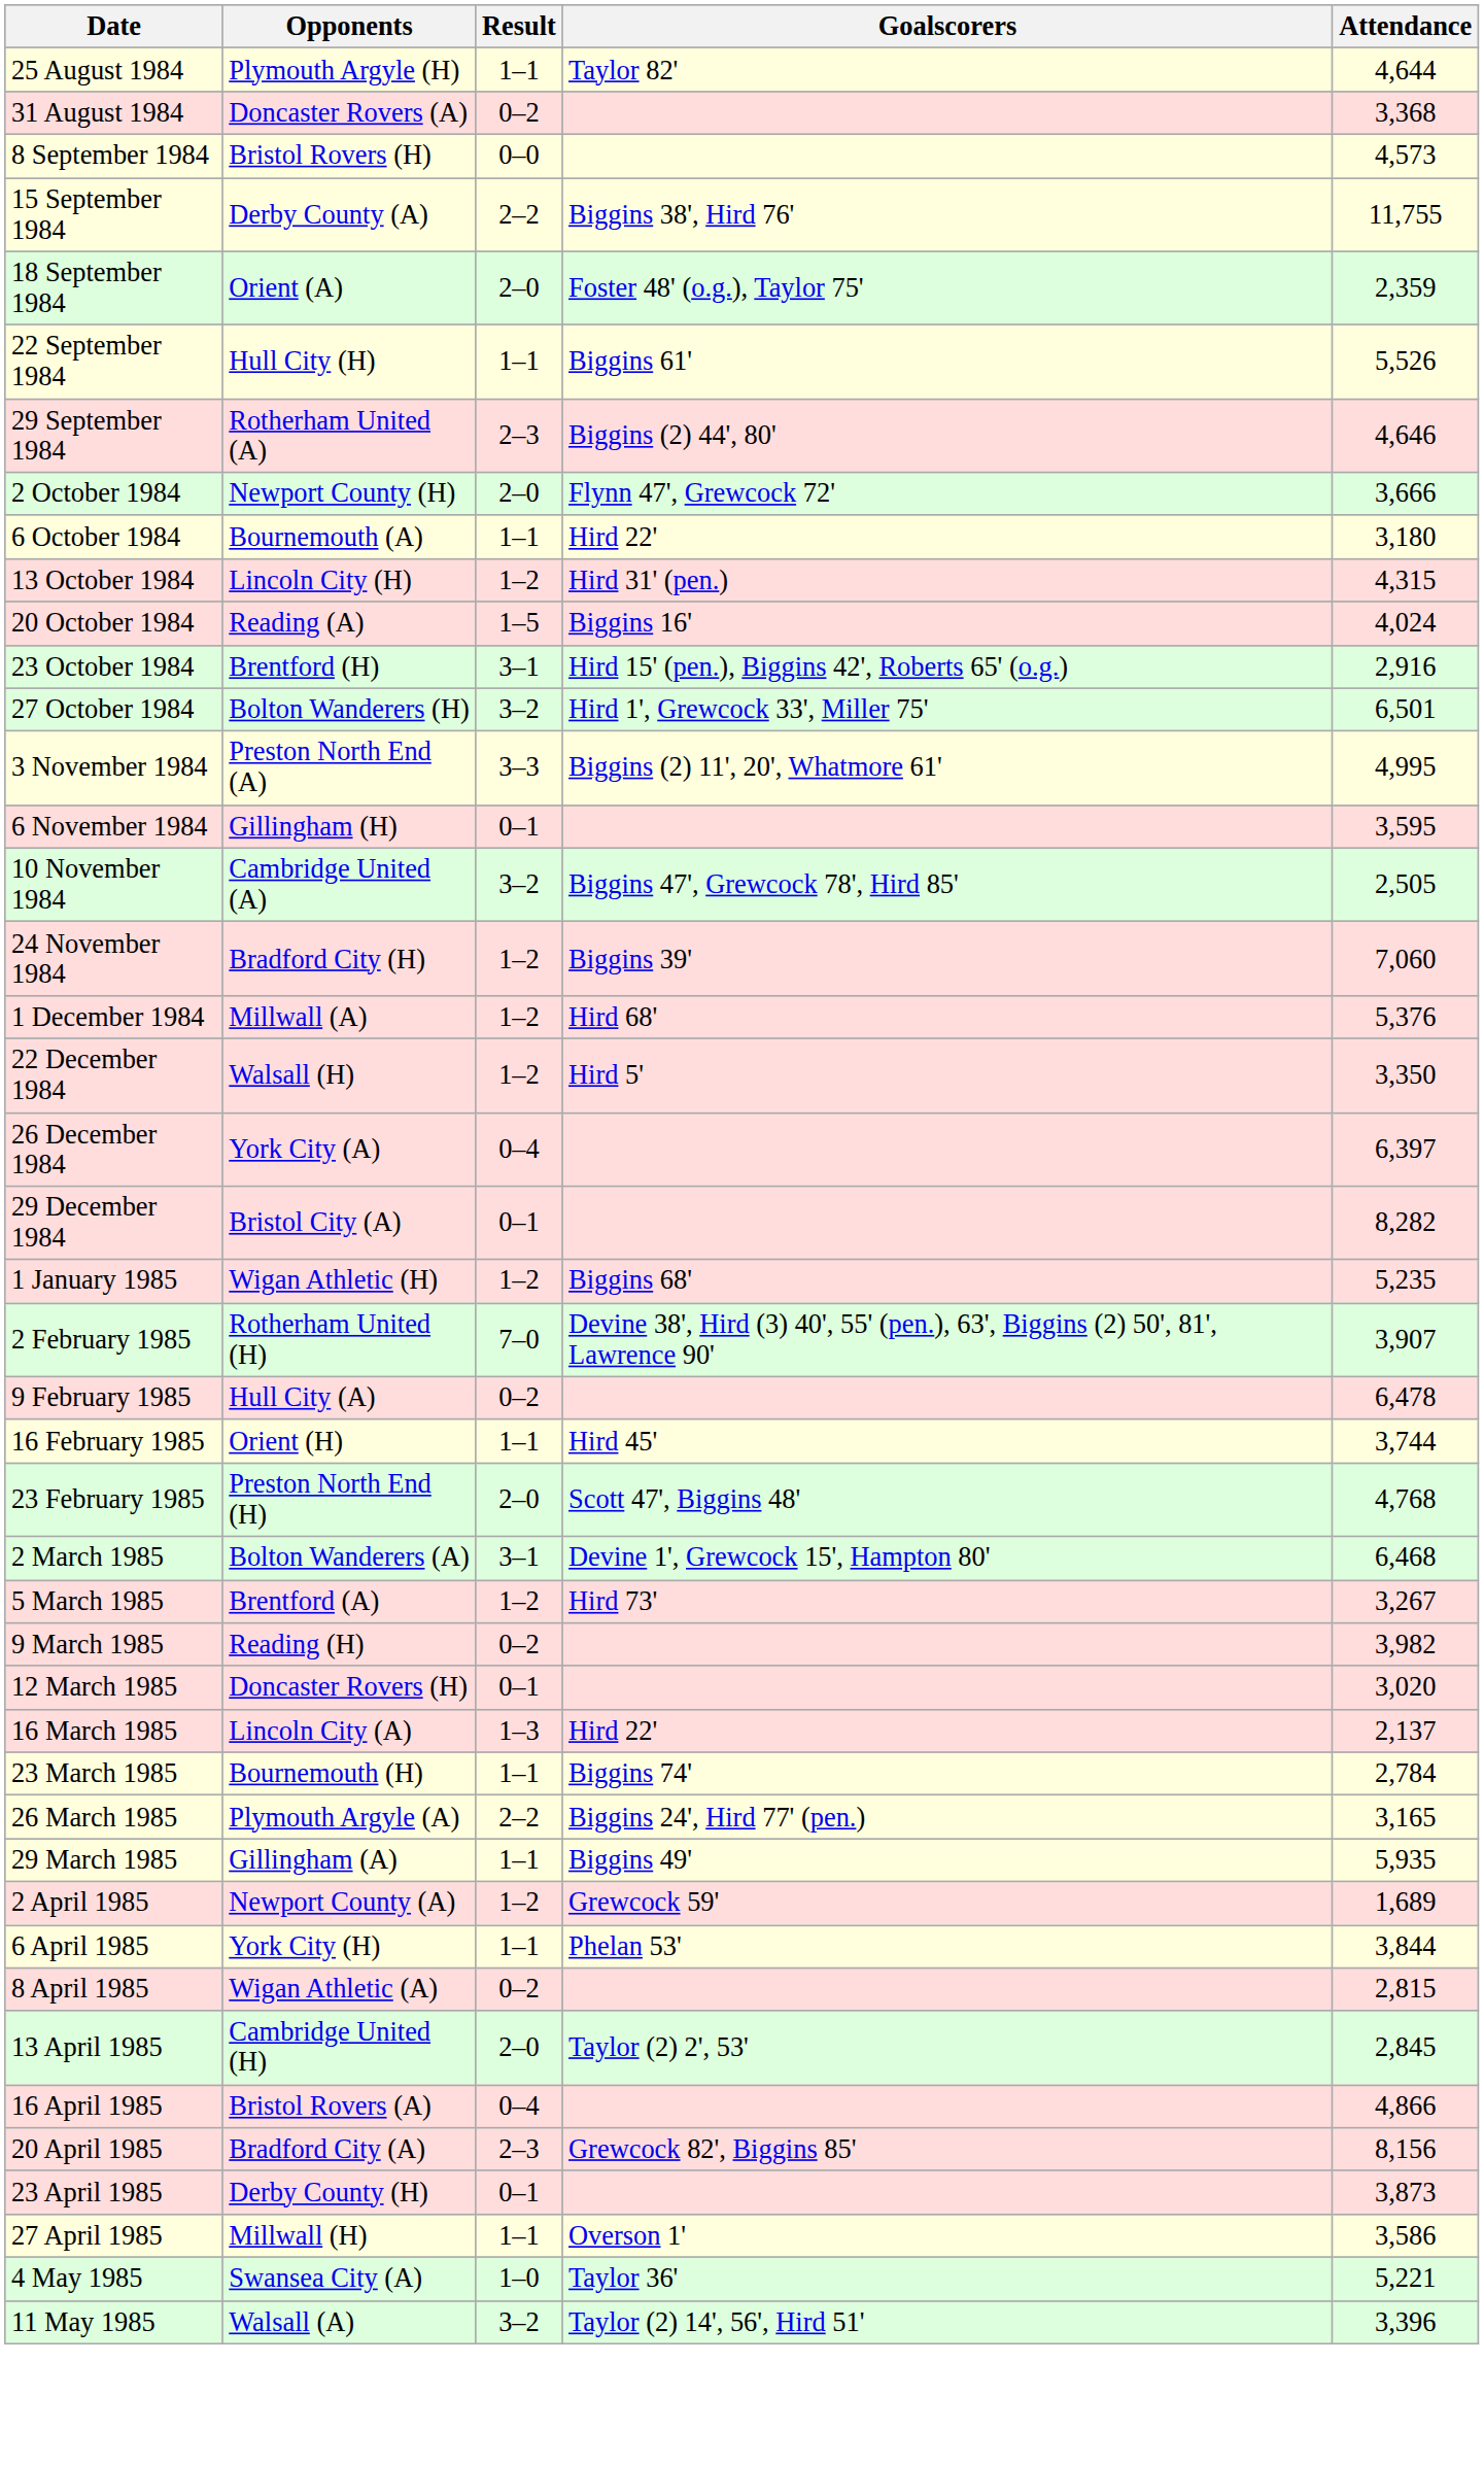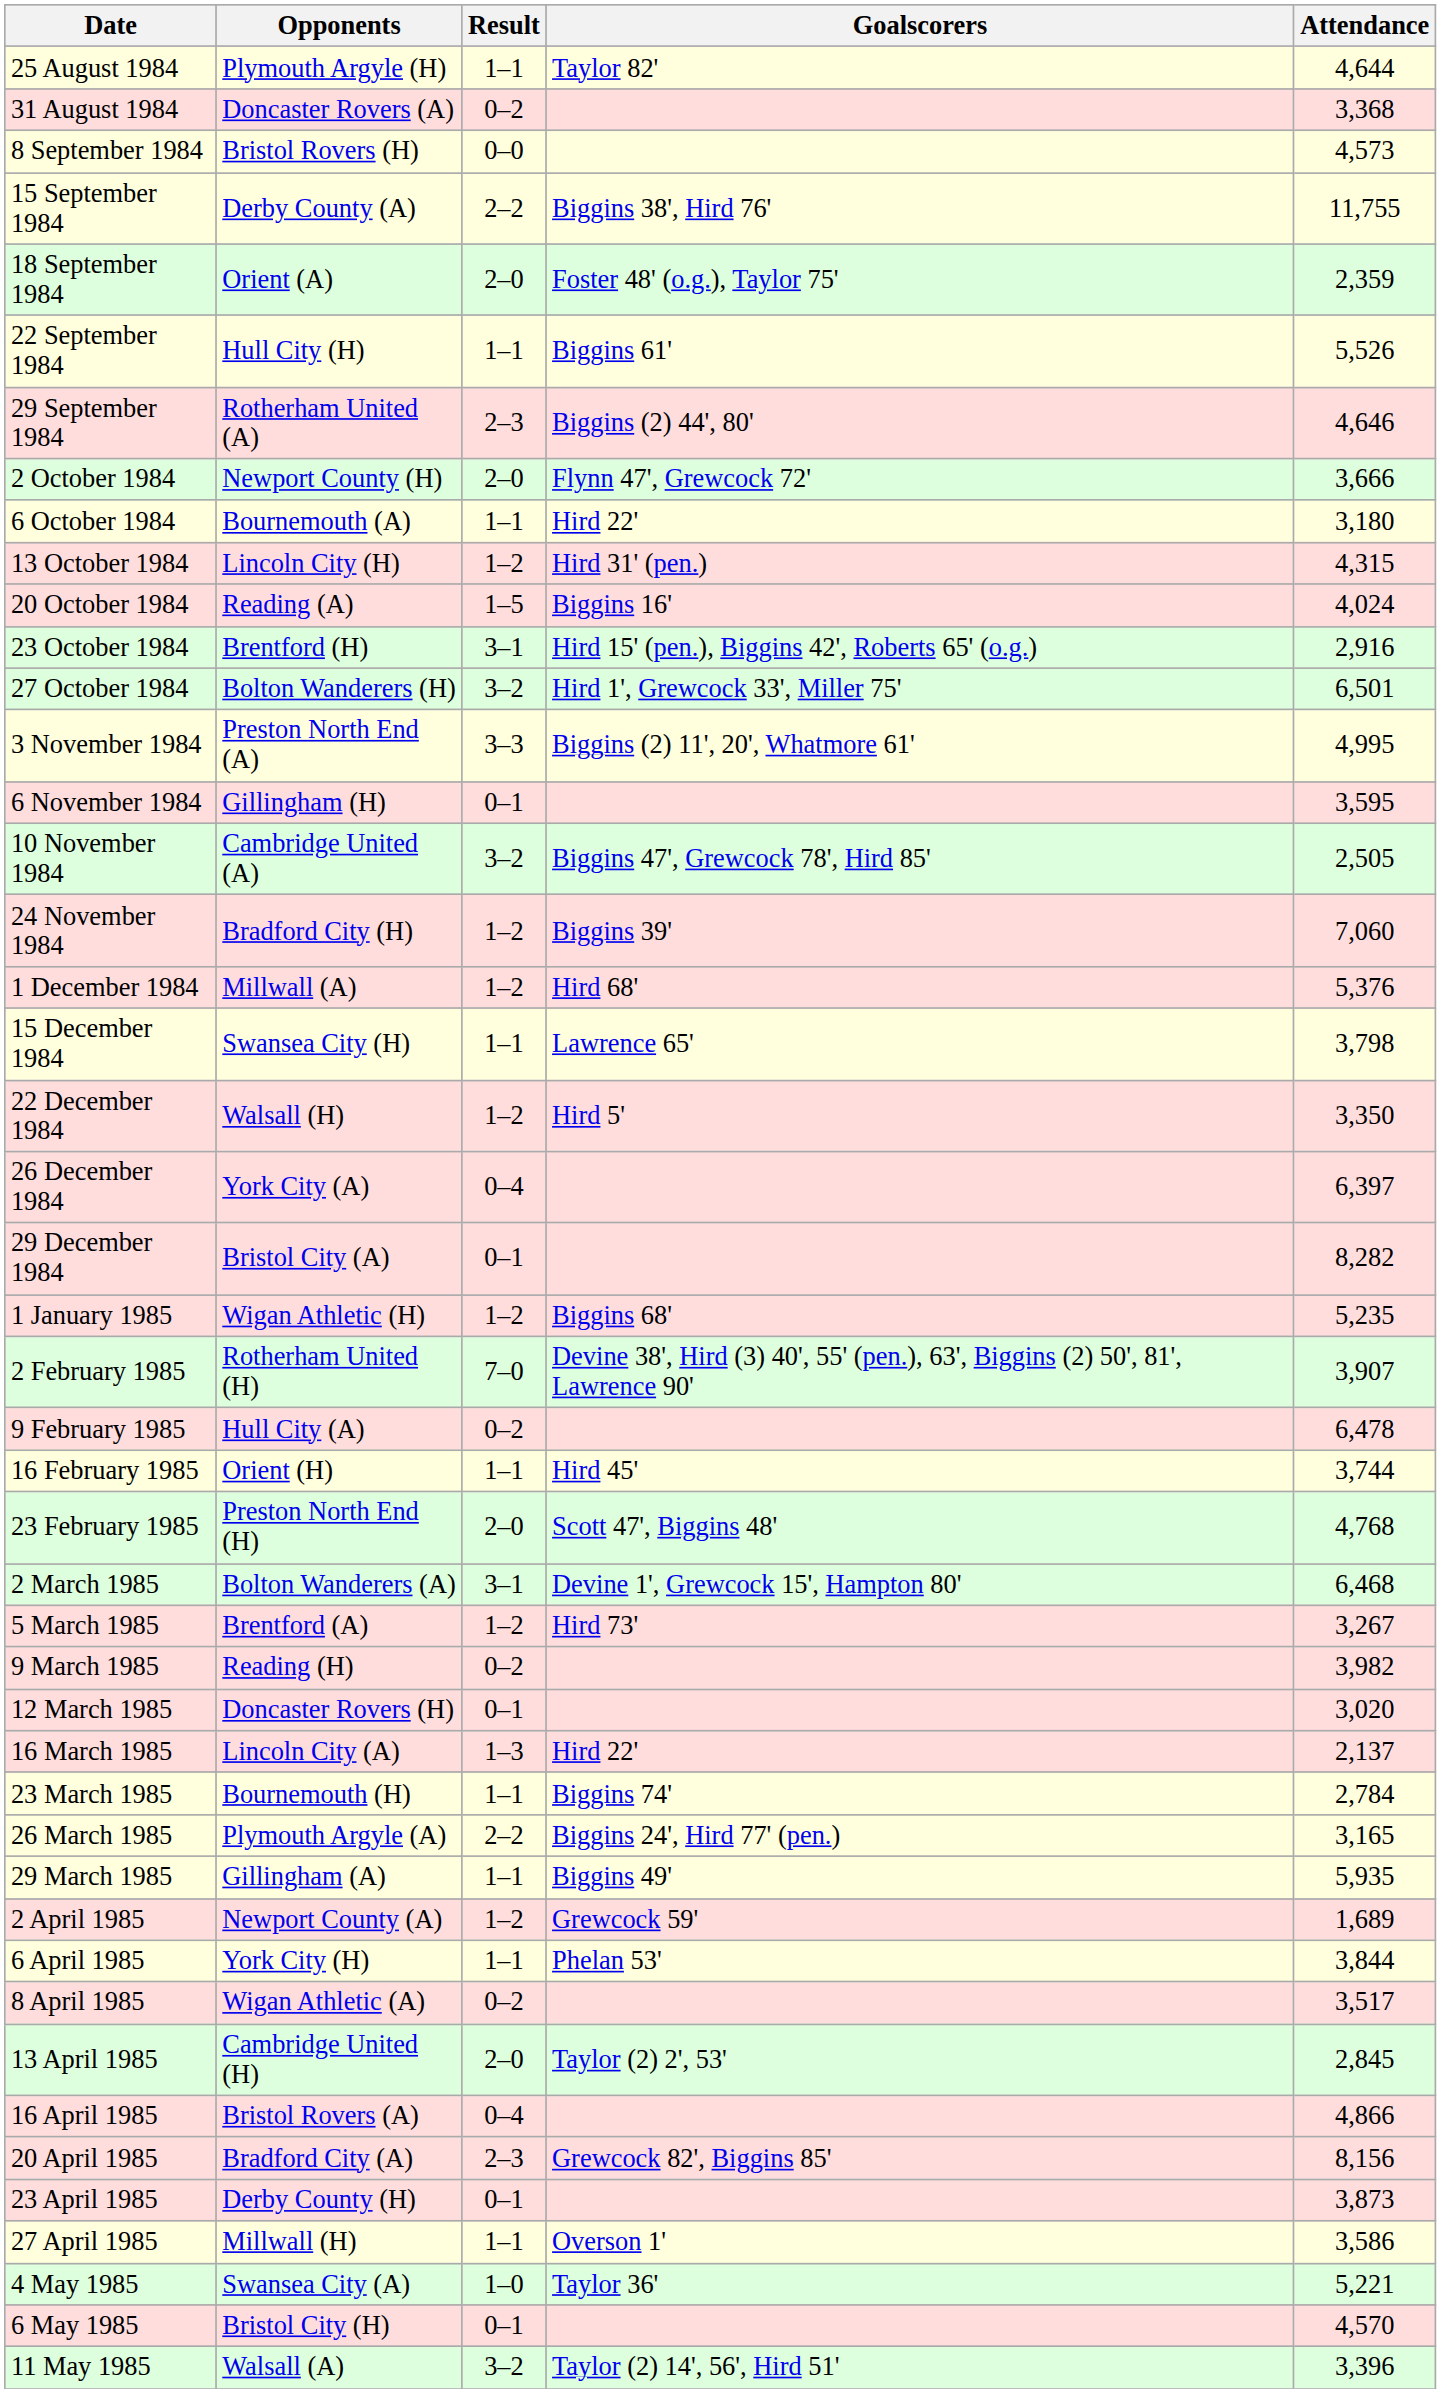+ row: 15 December 1984 | Swansea City (H) | 1–1 | Lawrence 65' | 3,798
8 April 1985 | Attendance: 2,815 -> 3,517
+ row: 6 May 1985 | Bristol City (H) | 0–1 | 4,570
